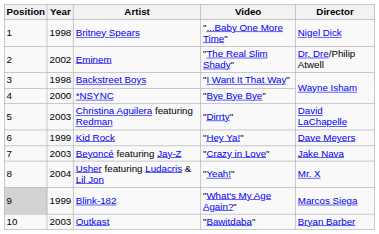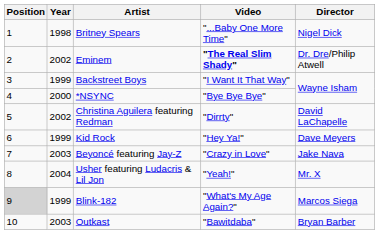Eminem | Video: normal -> bold
Backstreet Boys | Year: 1998 -> 1999
Christina Aguilera featuring Redman | Year: 2003 -> 2002
